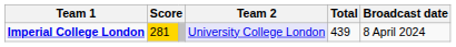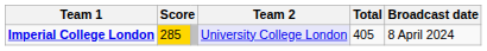Imperial College London | column 2: 281 -> 285
Imperial College London | Total: 439 -> 405
